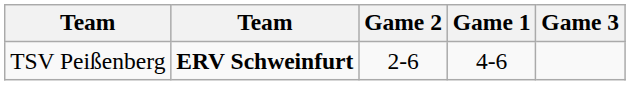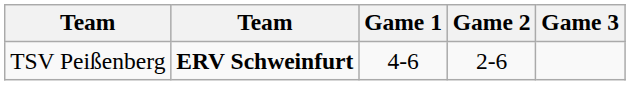columns swapped: Game 1 <-> Game 2
